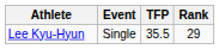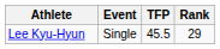Lee Kyu-Hyun | TFP: 35.5 -> 45.5
